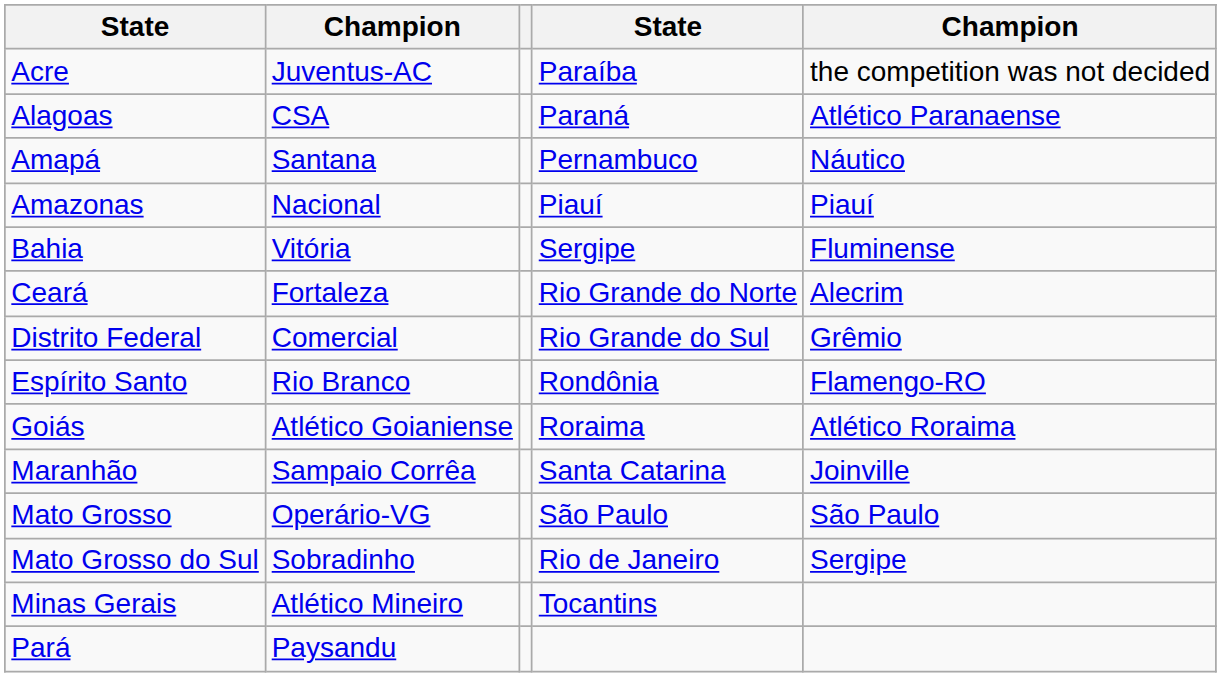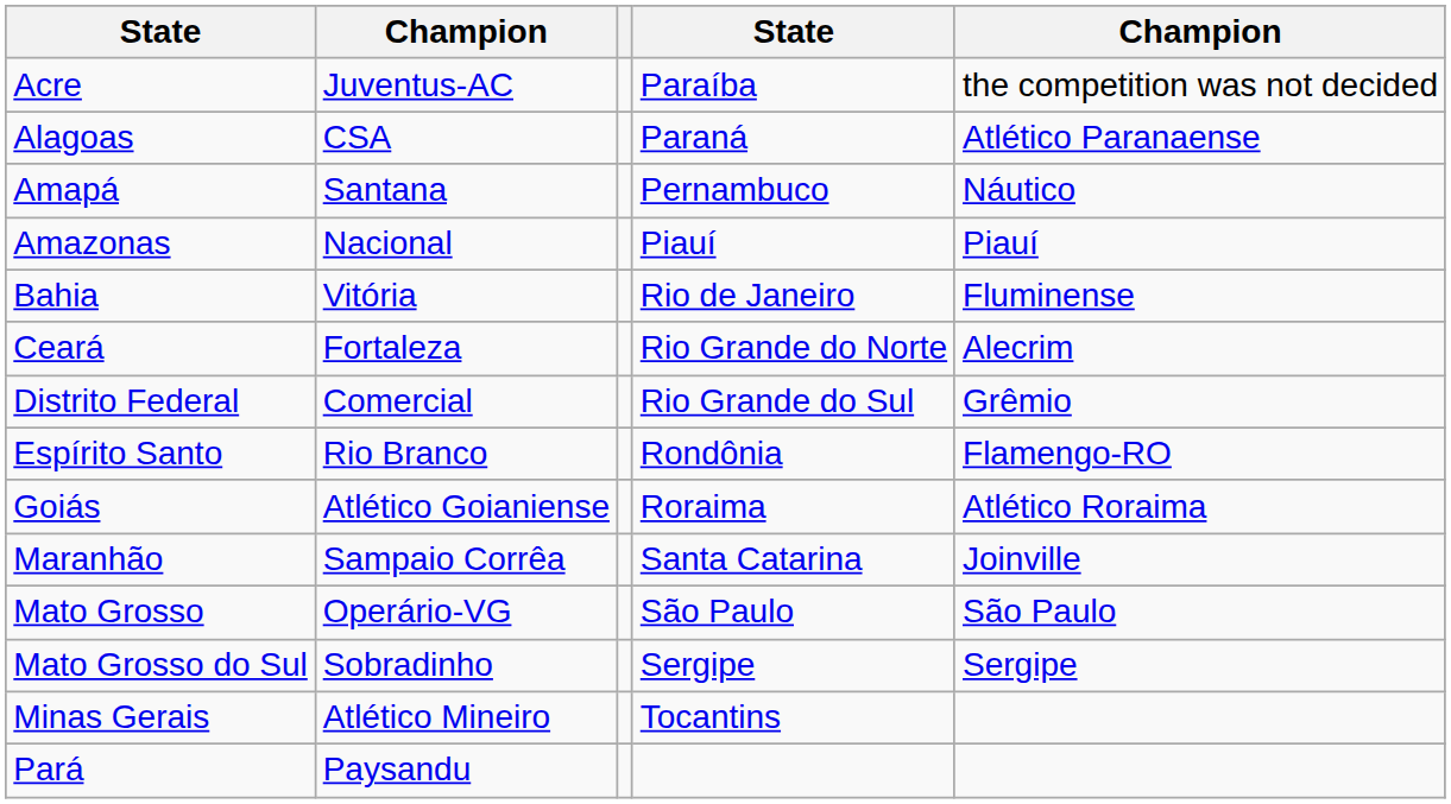Bahia | column 4: Sergipe -> Rio de Janeiro
Mato Grosso do Sul | column 4: Rio de Janeiro -> Sergipe
